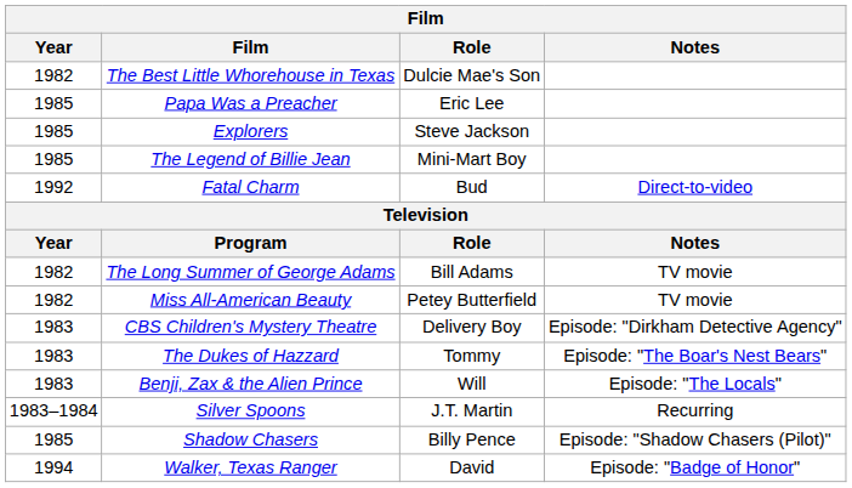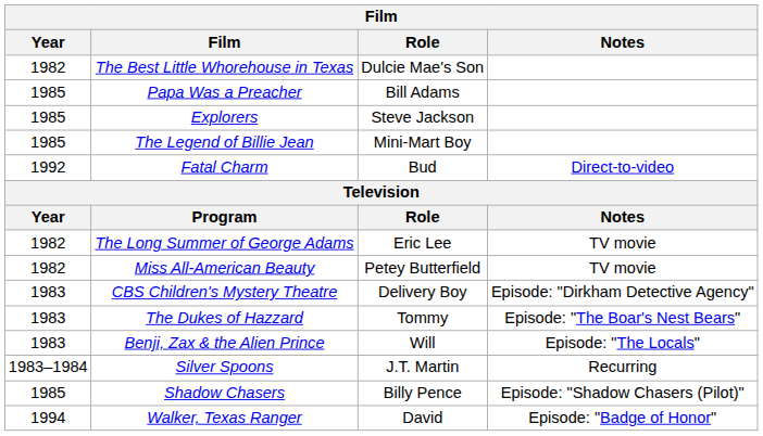Papa Was a Preacher | Role: Eric Lee -> Bill Adams
The Long Summer of George Adams | Role: Bill Adams -> Eric Lee
